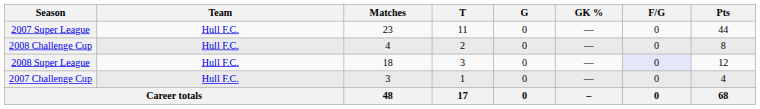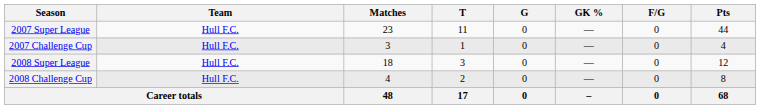rows swapped: 2007 Challenge Cup <-> 2008 Challenge Cup
2008 Super League | F/G: lavender background -> no background
